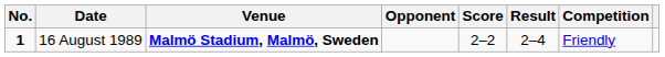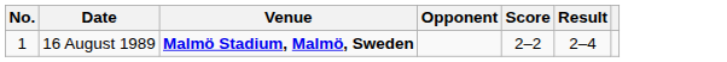- column: Competition | Friendly
16 August 1989 | No.: bold -> normal
